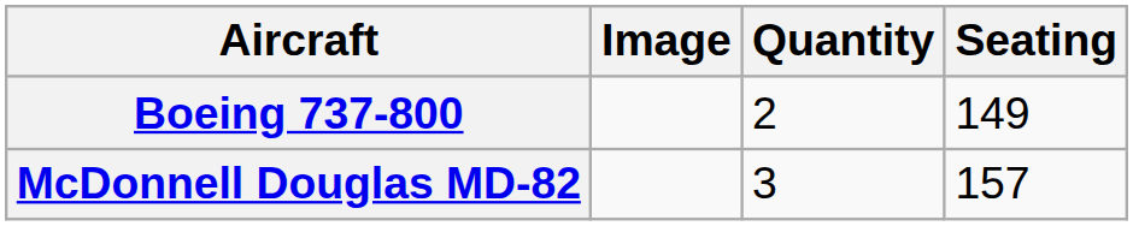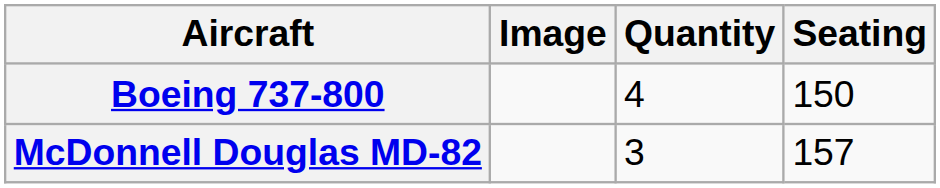Boeing 737-800 | Quantity: 2 -> 4
Boeing 737-800 | Seating: 149 -> 150
